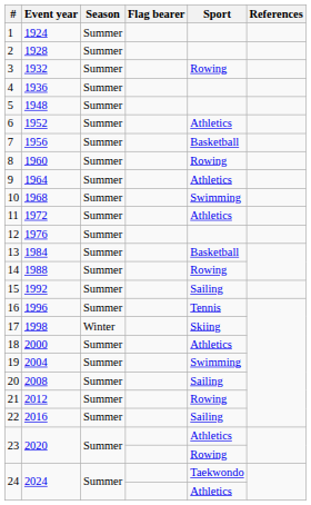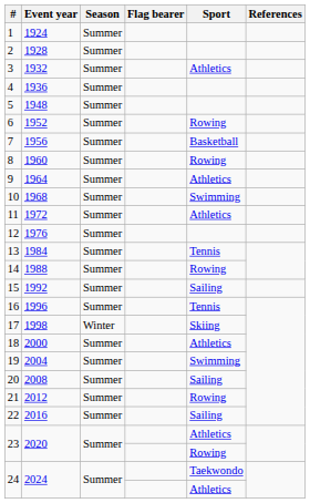3 | Sport: Rowing -> Athletics
6 | Sport: Athletics -> Rowing
13 | Sport: Basketball -> Tennis
